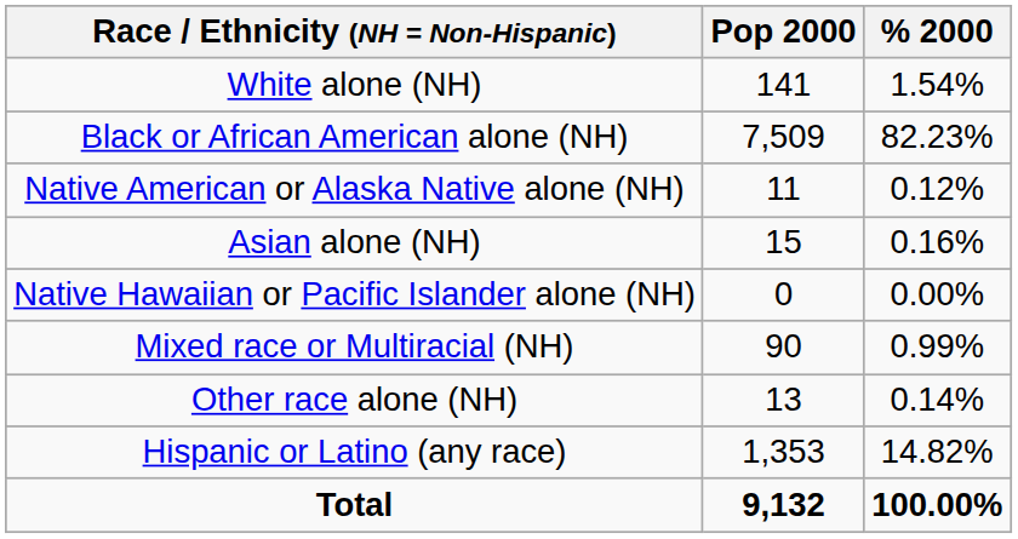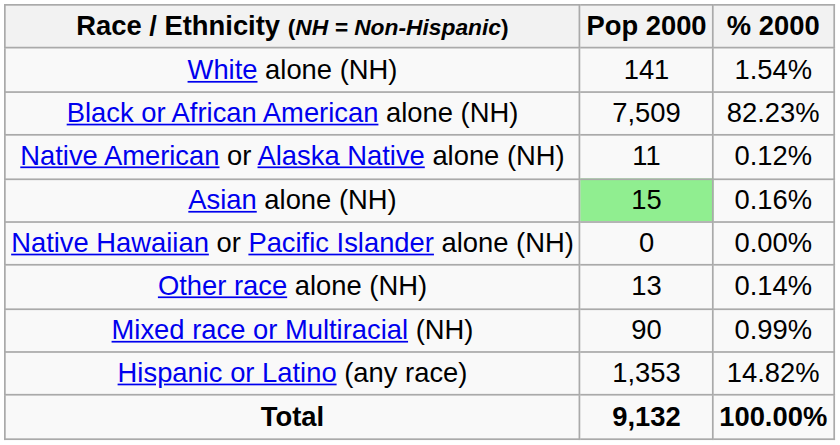Asian alone (NH) | Pop 2000: no background -> lightgreen background
rows swapped: Other race alone (NH) <-> Mixed race or Multiracial (NH)
